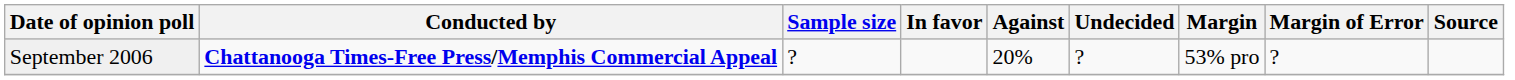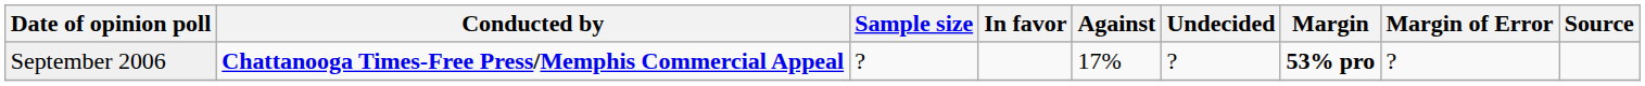September 2006 | Against: 20% -> 17%
September 2006 | Margin: normal -> bold
